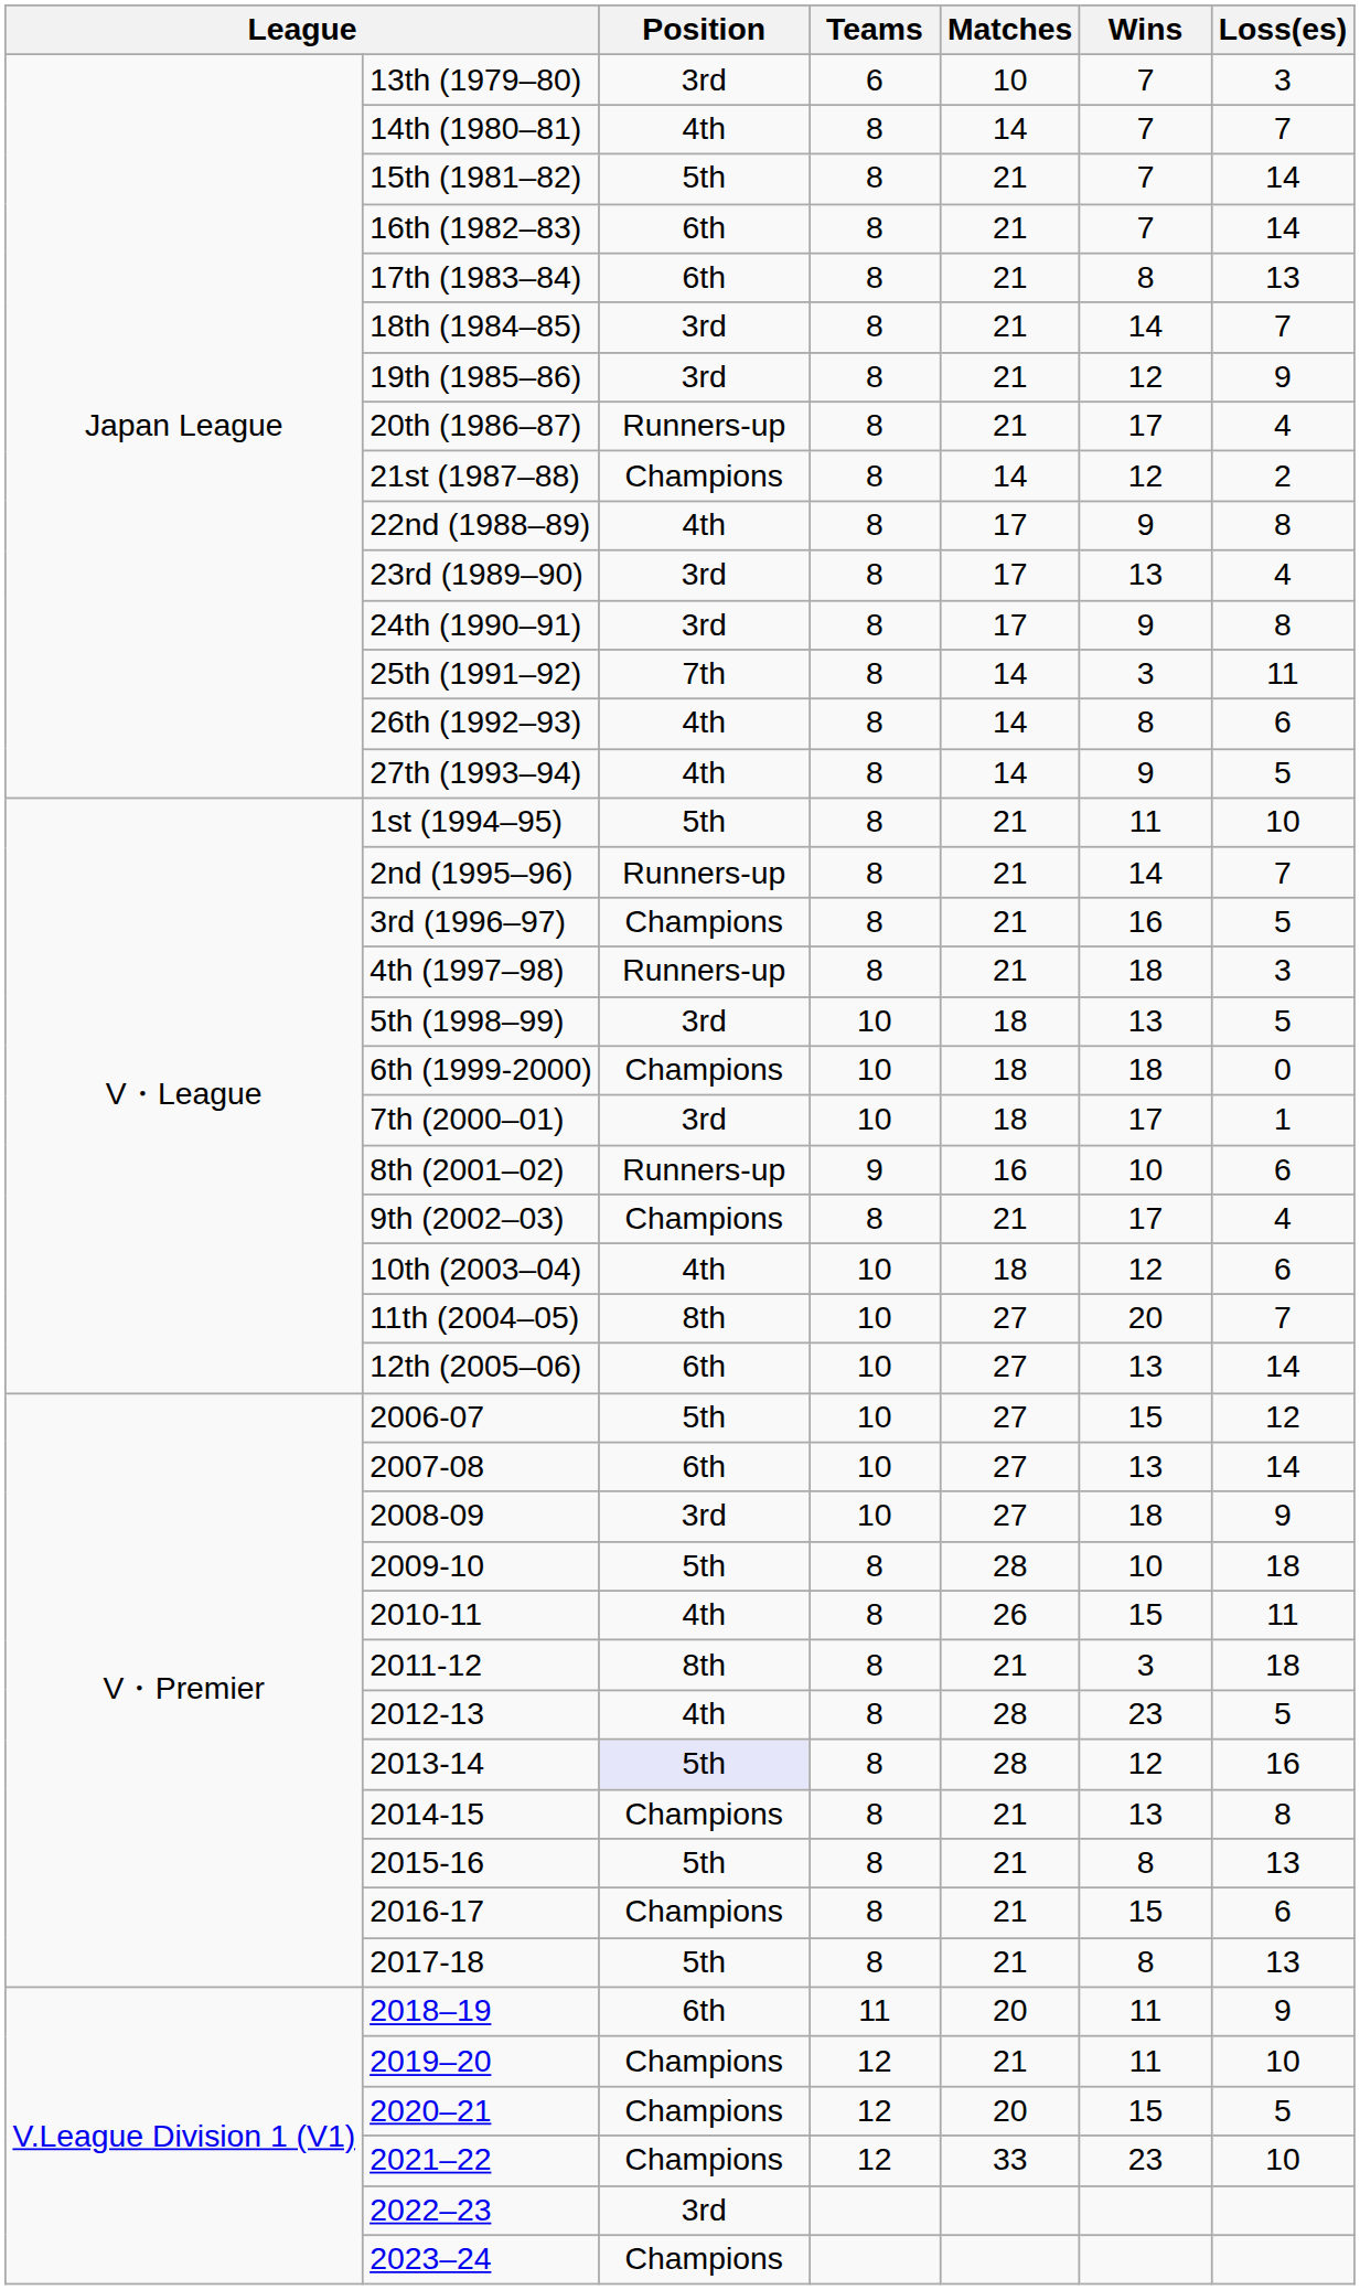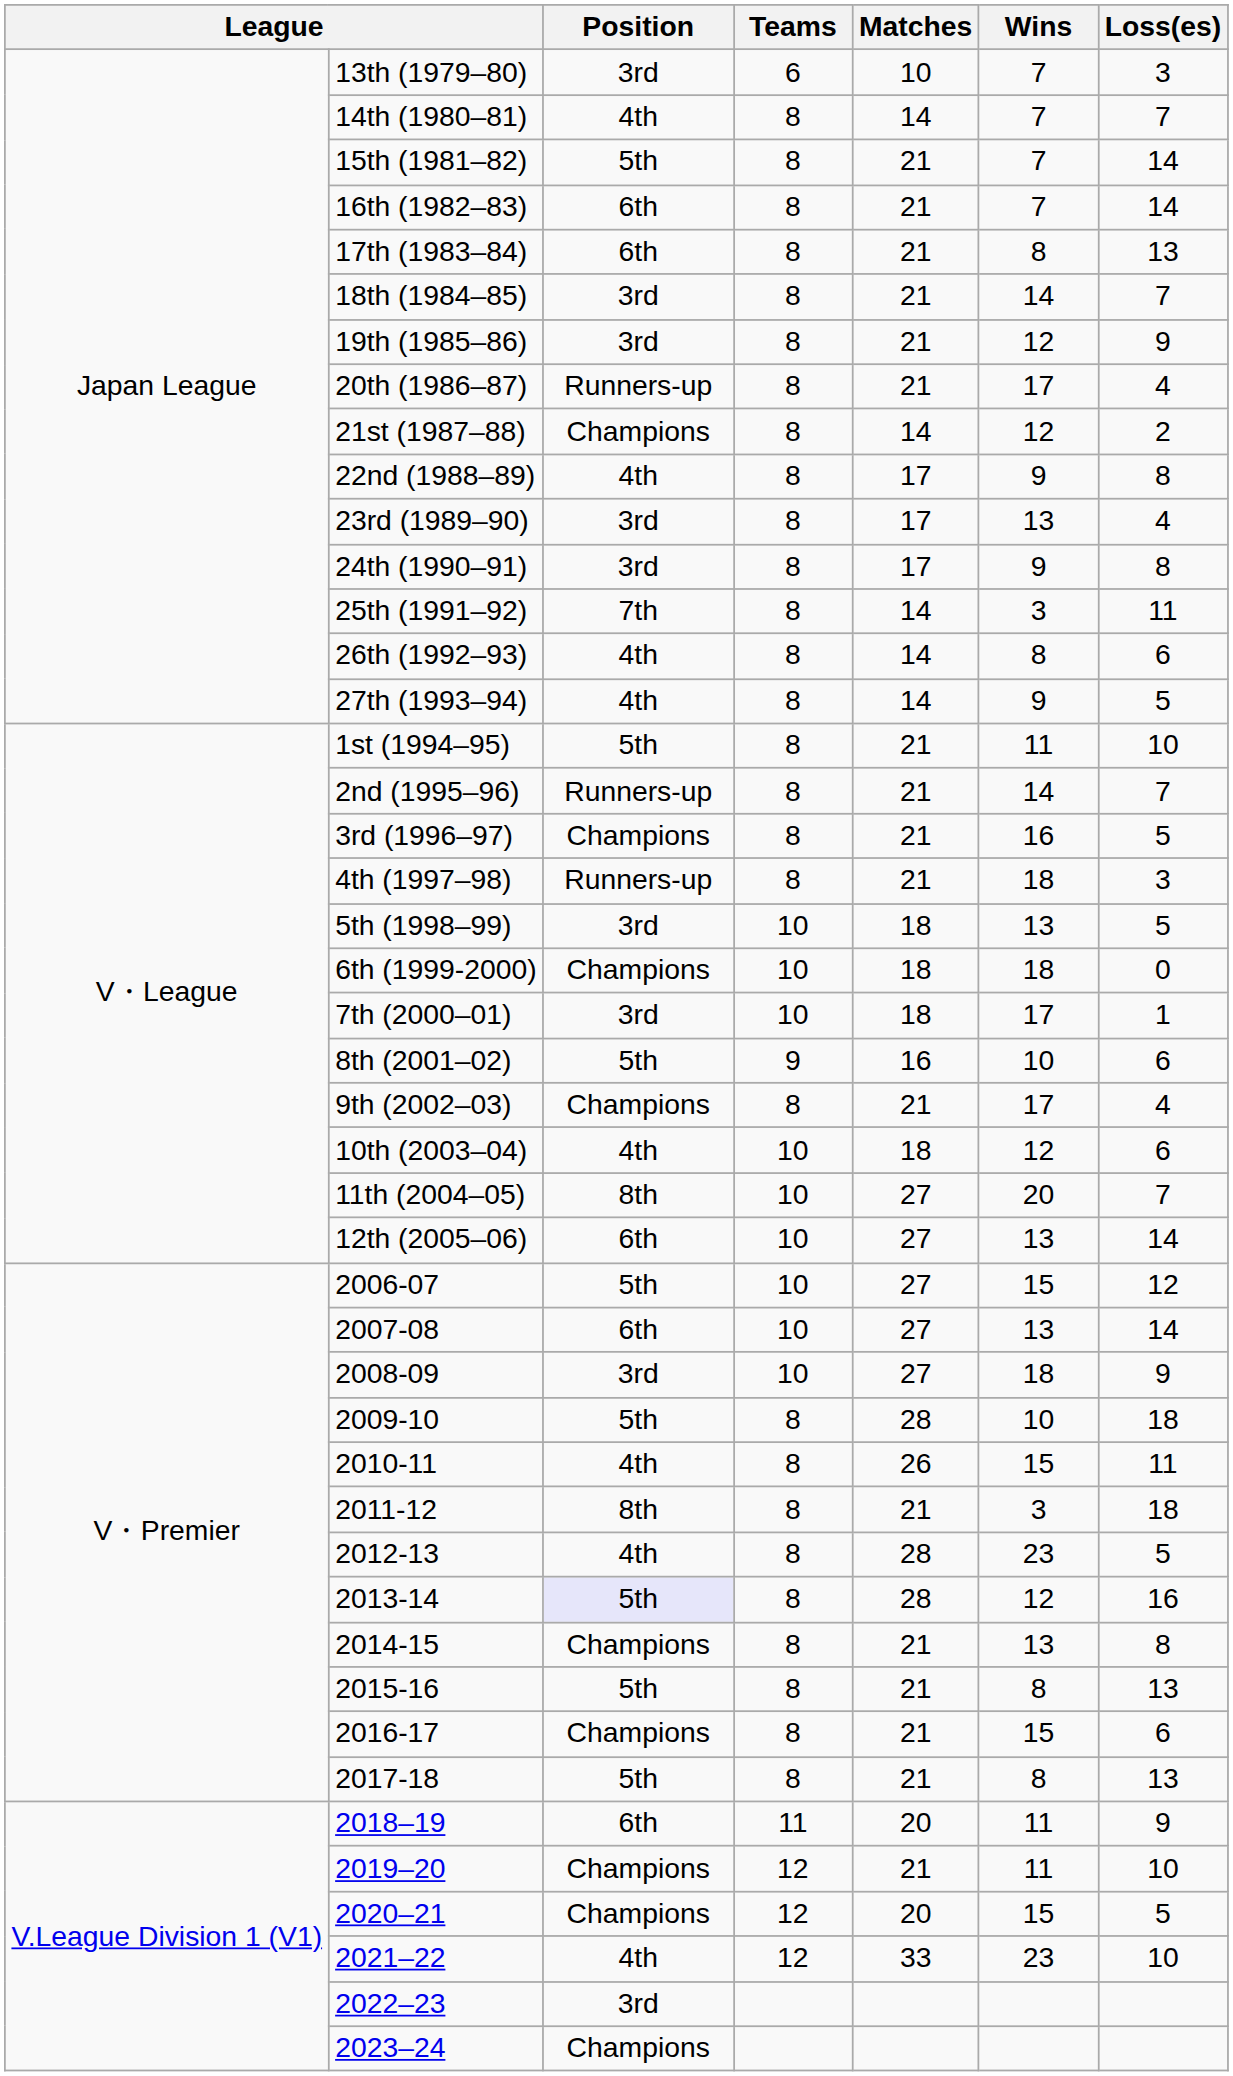8th (2001–02) | Position: Runners-up -> 5th
2021–22 | Position: Champions -> 4th
